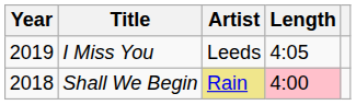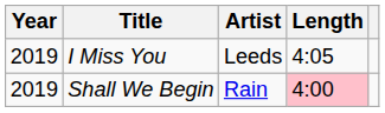Shall We Begin | Year: 2018 -> 2019
Shall We Begin | Artist: khaki background -> no background
